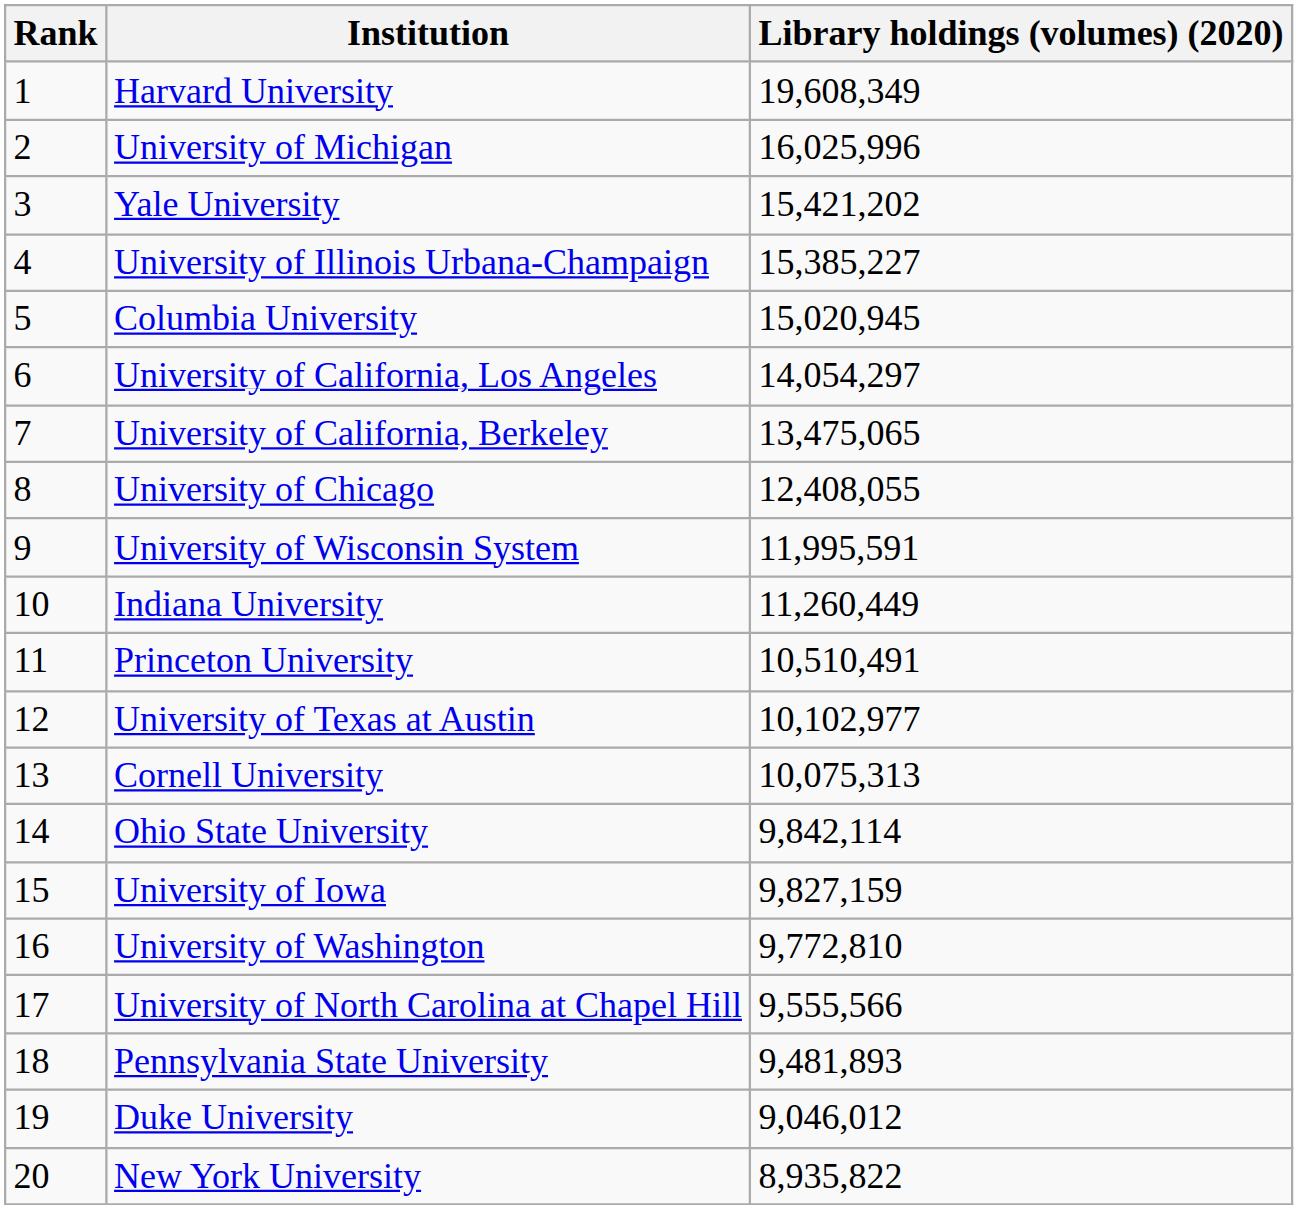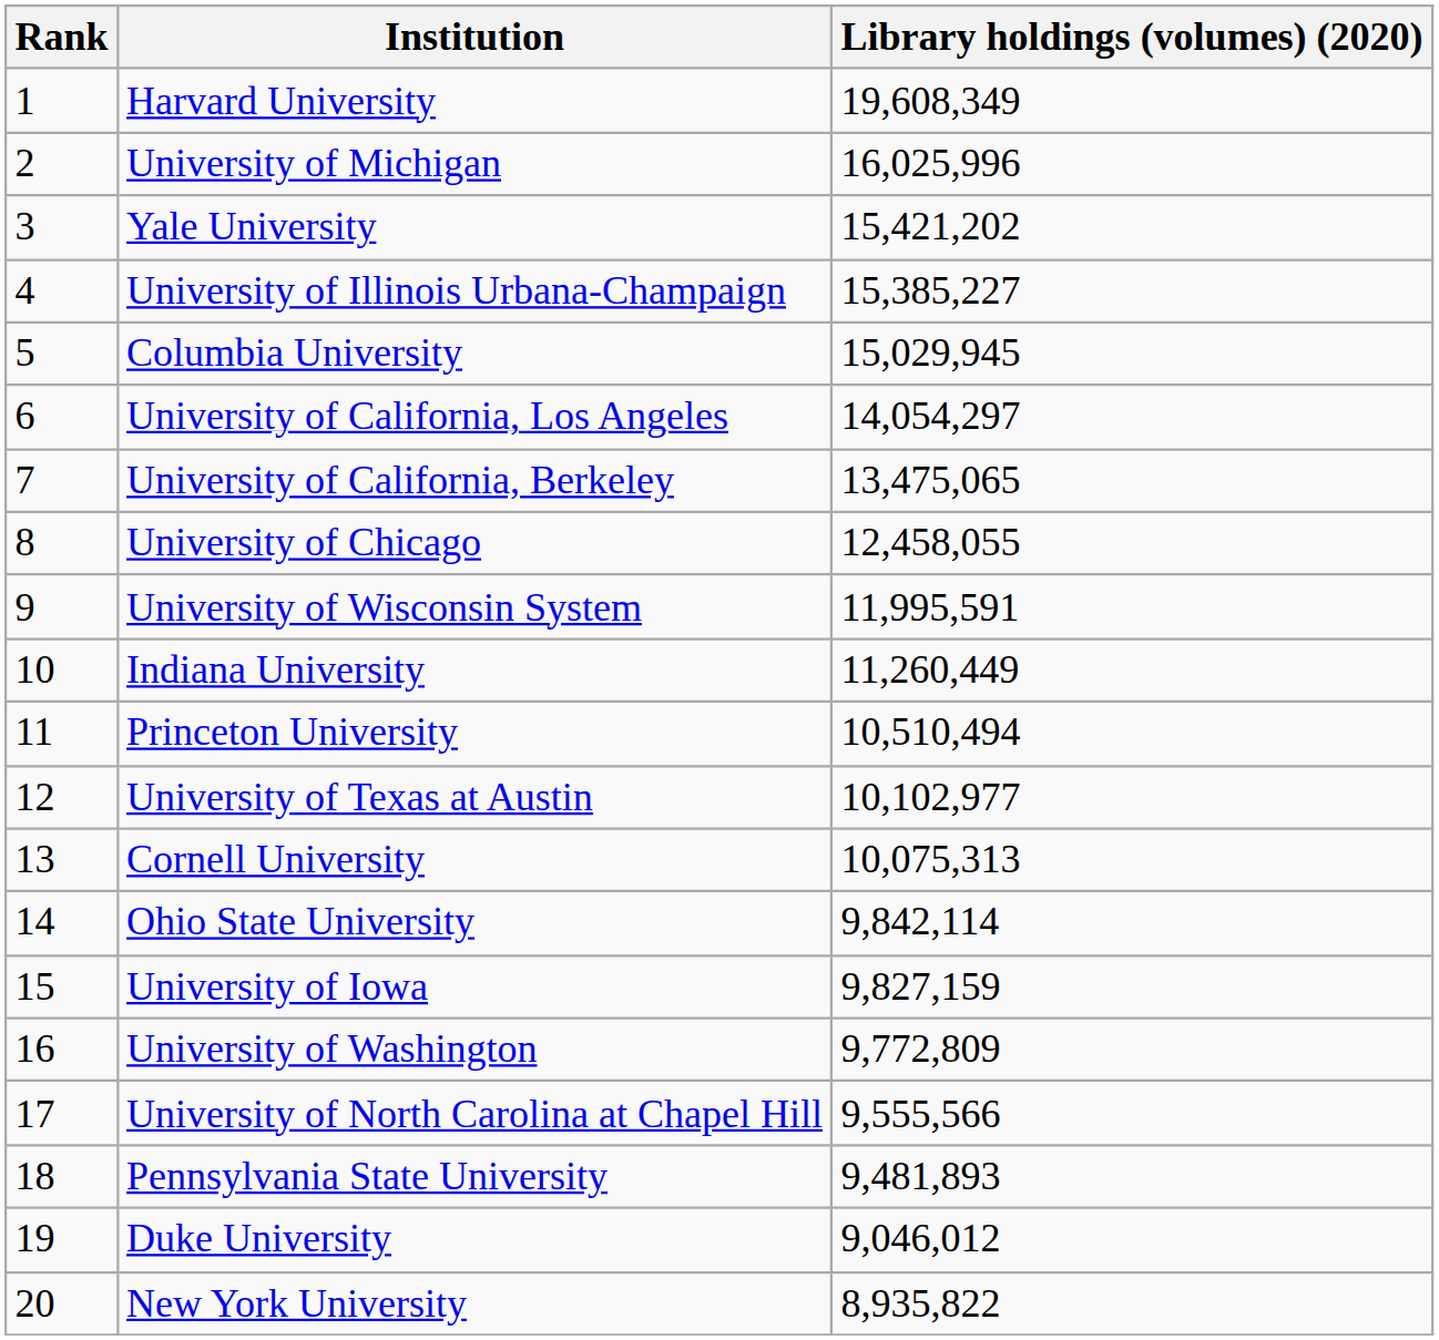Columbia University | Library holdings (volumes) (2020): 15,020,945 -> 15,029,945
University of Chicago | Library holdings (volumes) (2020): 12,408,055 -> 12,458,055
Princeton University | Library holdings (volumes) (2020): 10,510,491 -> 10,510,494
University of Washington | Library holdings (volumes) (2020): 9,772,810 -> 9,772,809
